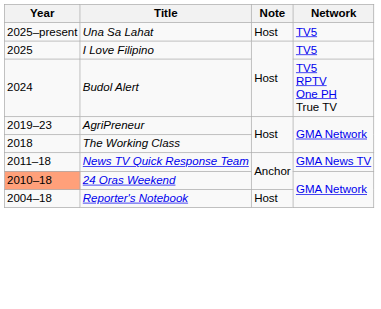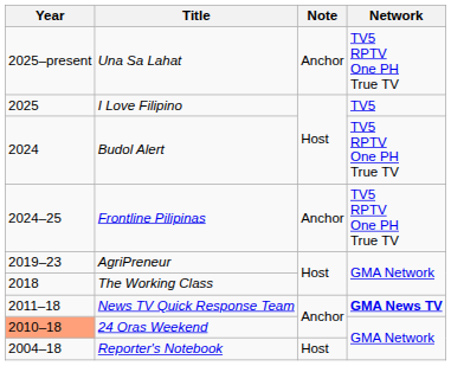Una Sa Lahat | Note: Host -> Anchor
Una Sa Lahat | Network: TV5 -> TV5 RPTV One PH True TV
+ row: 2024–25 | Frontline Pilipinas | Anchor | TV5 RPTV One PH True TV
News TV Quick Response Team | Network: normal -> bold
